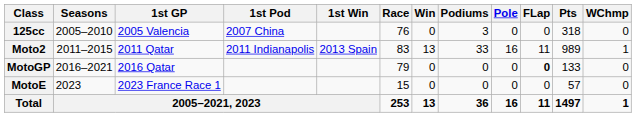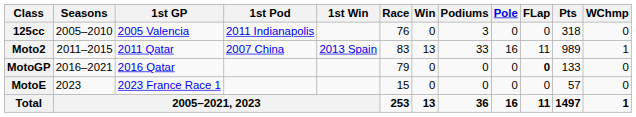125cc | 1st Pod: 2007 China -> 2011 Indianapolis
Moto2 | 1st Pod: 2011 Indianapolis -> 2007 China
